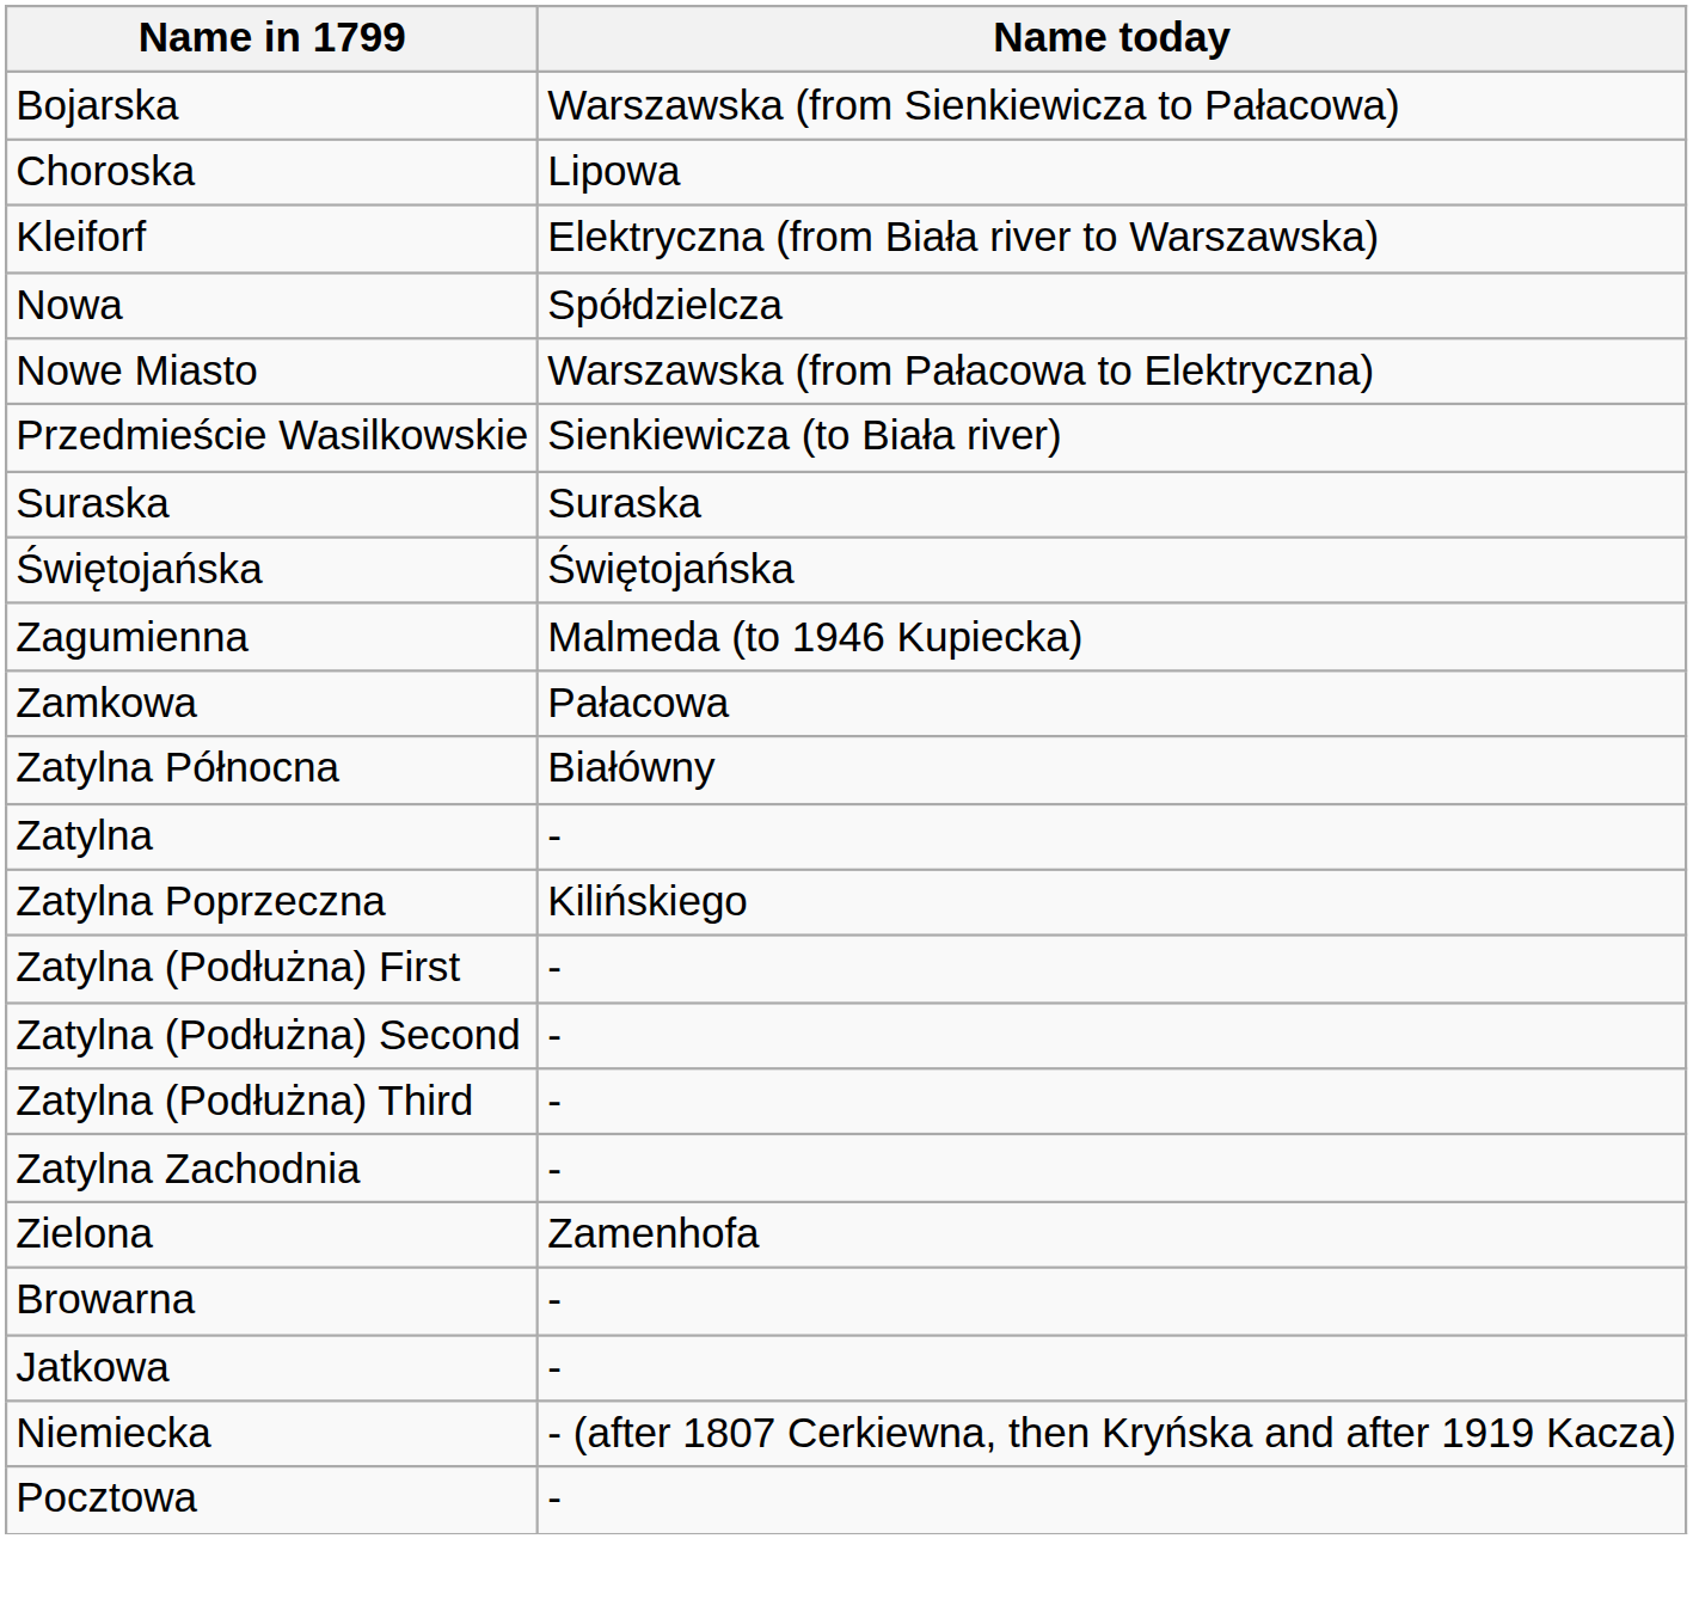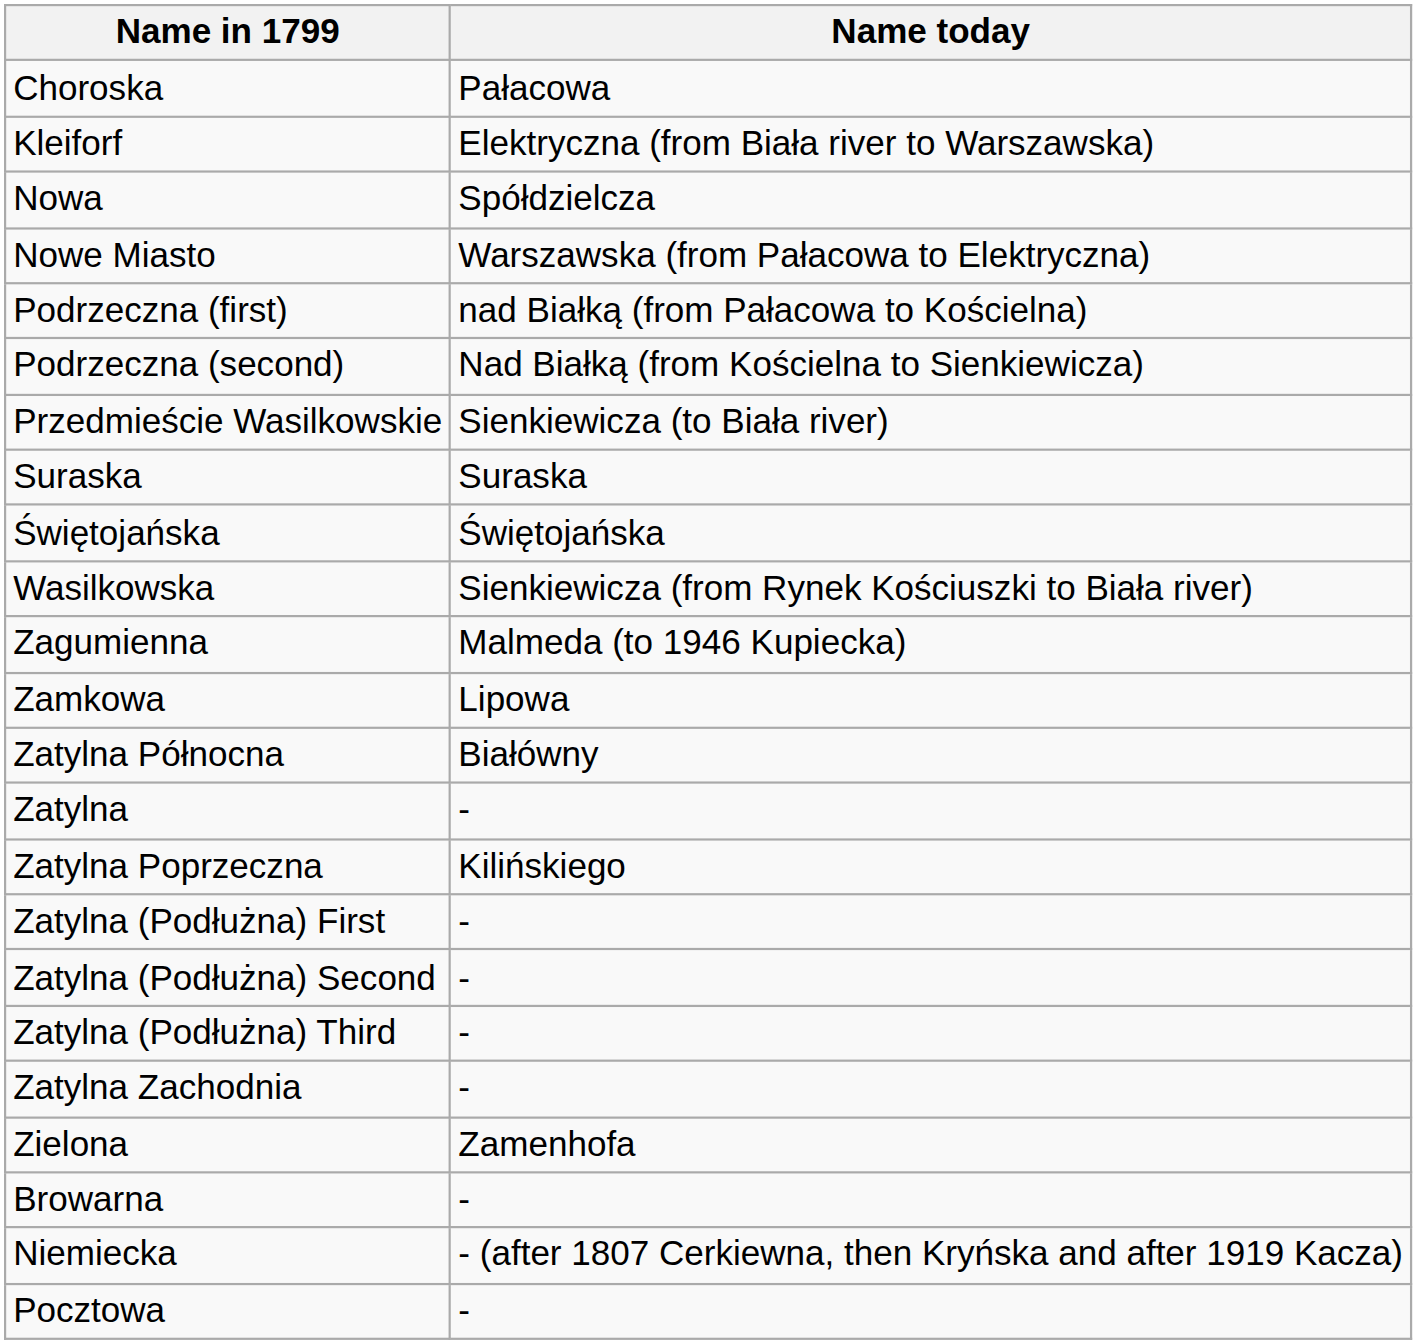- row: Bojarska | Warszawska (from Sienkiewicza to Pałacowa)
Choroska | Name today: Lipowa -> Pałacowa
+ row: Podrzeczna (first) | nad Białką (from Pałacowa to Kościelna)
+ row: Podrzeczna (second) | Nad Białką (from Kościelna to Sienkiewicza)
+ row: Wasilkowska | Sienkiewicza (from Rynek Kościuszki to Biała river)
Zamkowa | Name today: Pałacowa -> Lipowa
- row: Jatkowa | -
